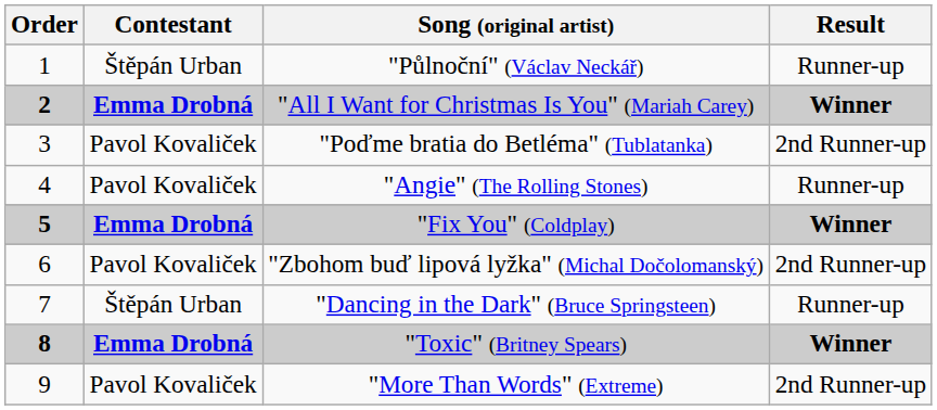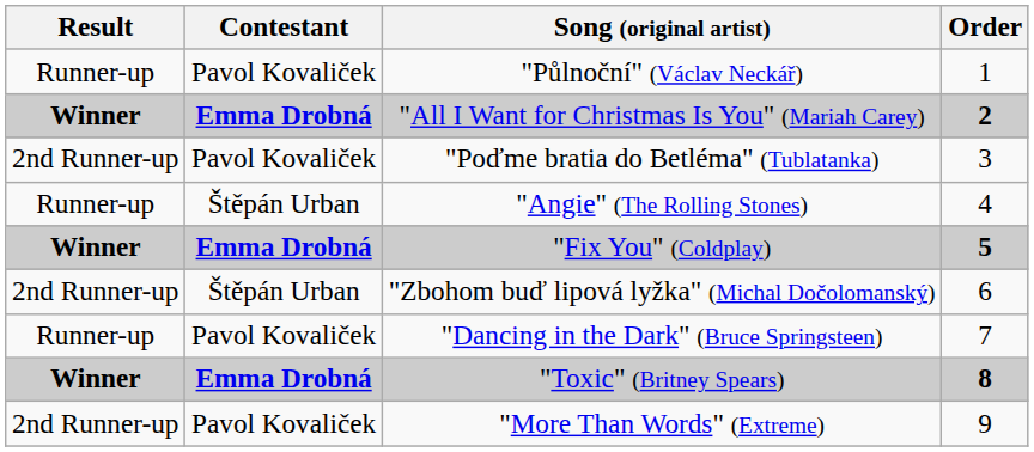columns swapped: Order <-> Result
"Půlnoční" (Václav Neckář) | Contestant: Štěpán Urban -> Pavol Kovaliček
"Angie" (The Rolling Stones) | Contestant: Pavol Kovaliček -> Štěpán Urban
"Zbohom buď lipová lyžka" (Michal Dočolomanský) | Contestant: Pavol Kovaliček -> Štěpán Urban
"Dancing in the Dark" (Bruce Springsteen) | Contestant: Štěpán Urban -> Pavol Kovaliček
